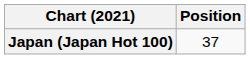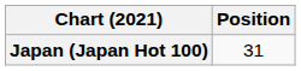Japan (Japan Hot 100) | Position: 37 -> 31
